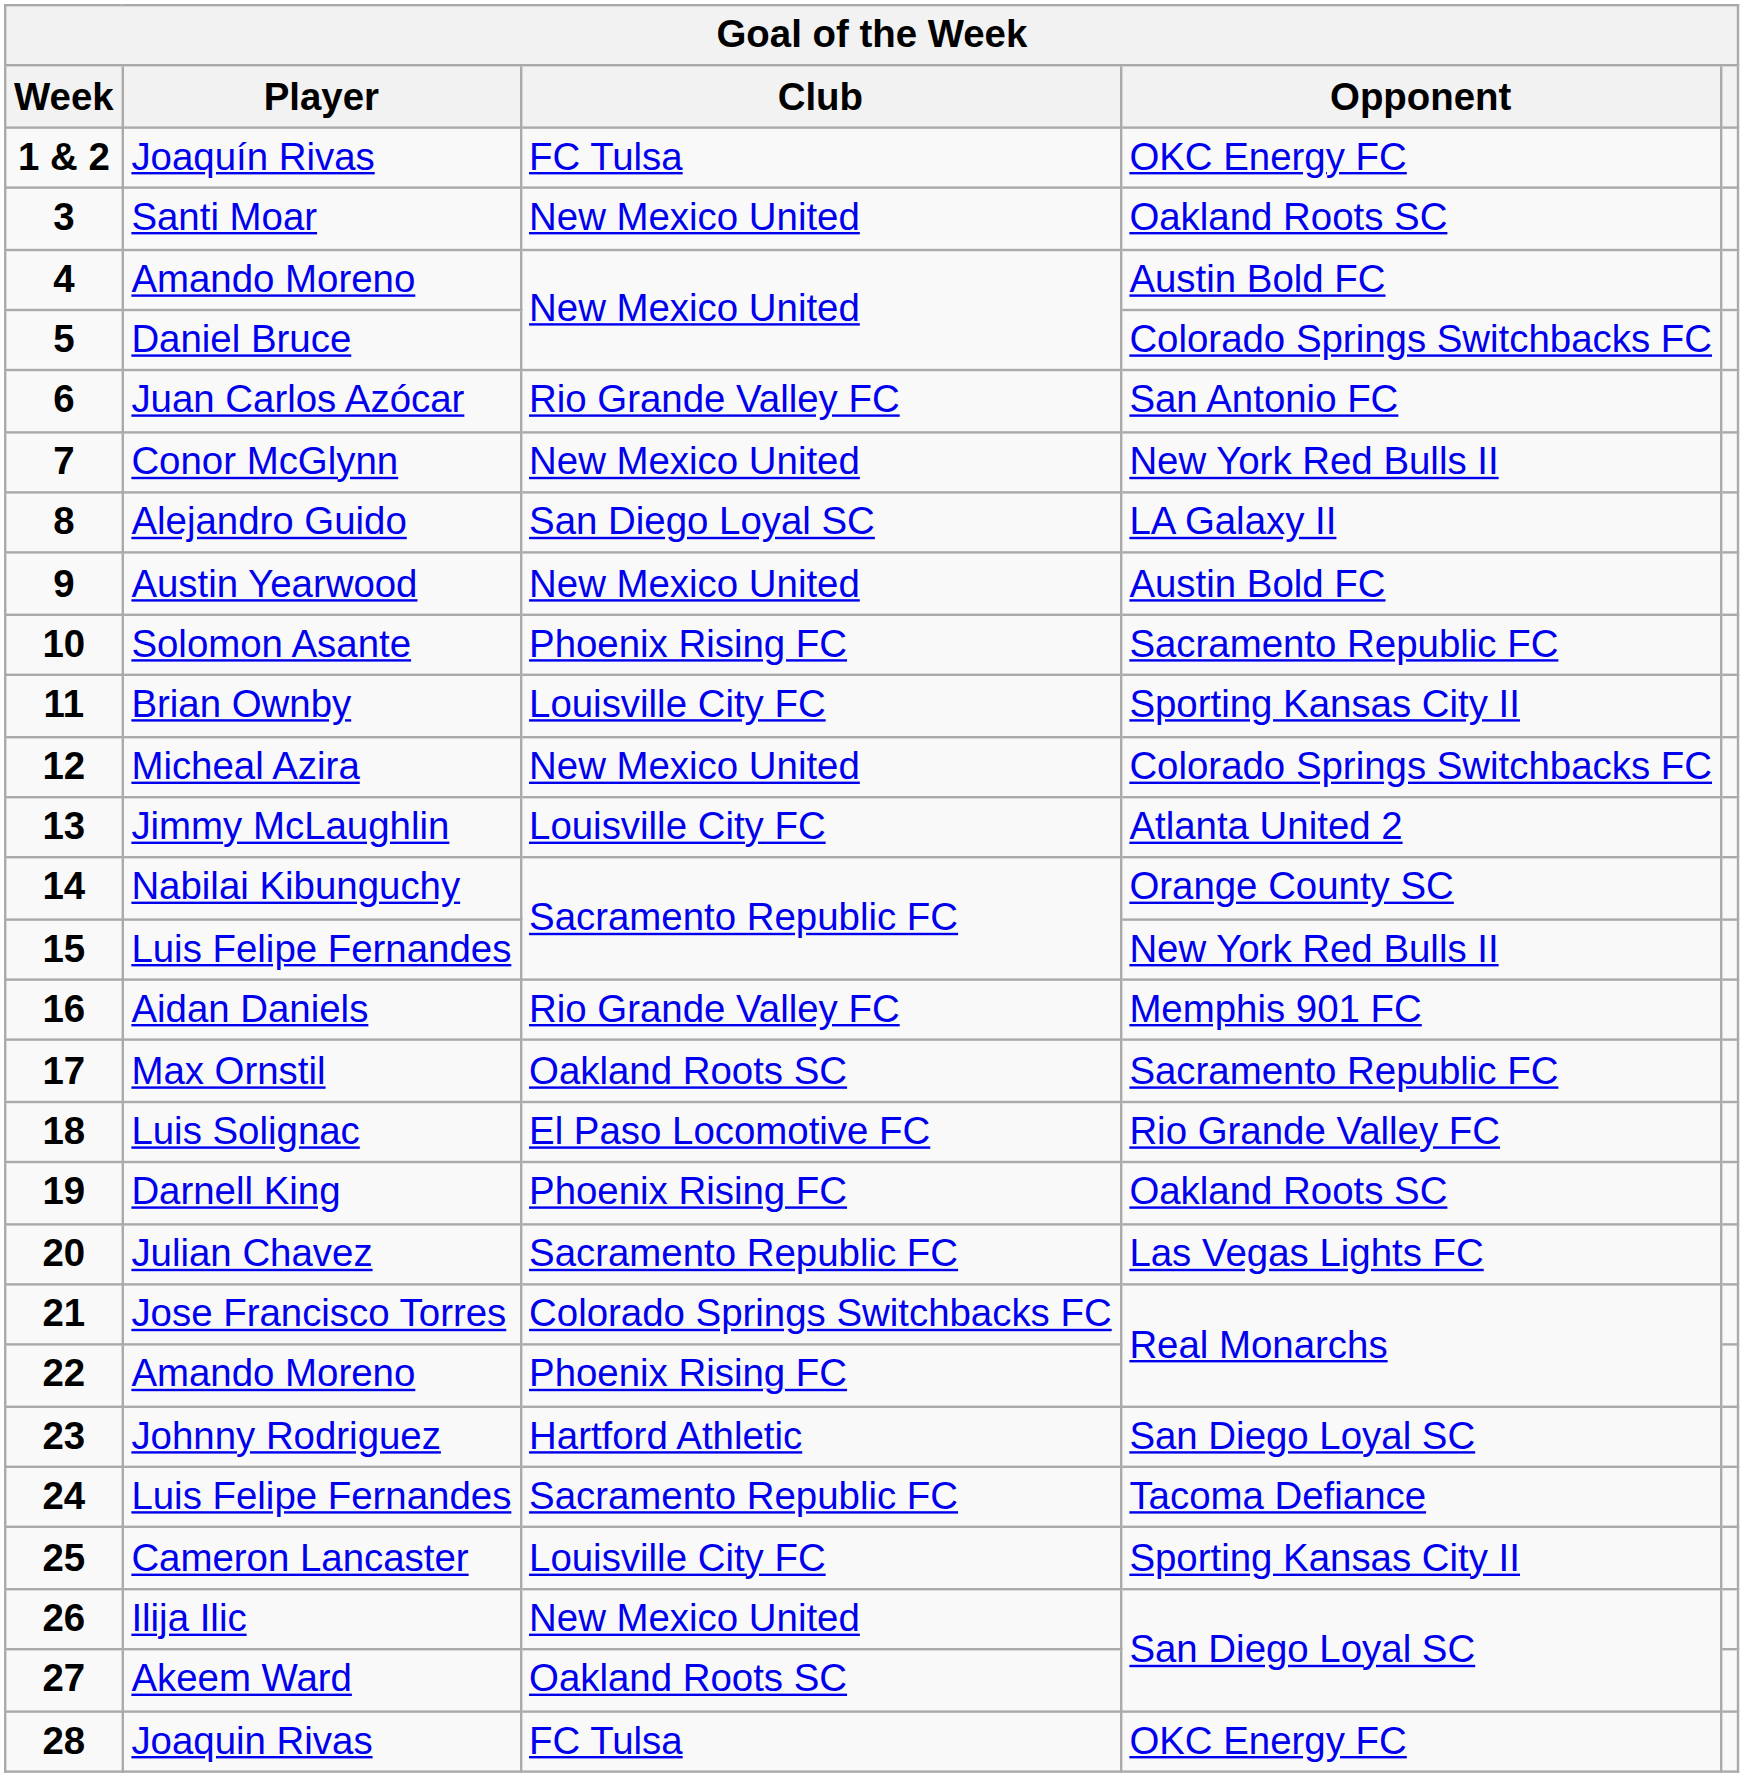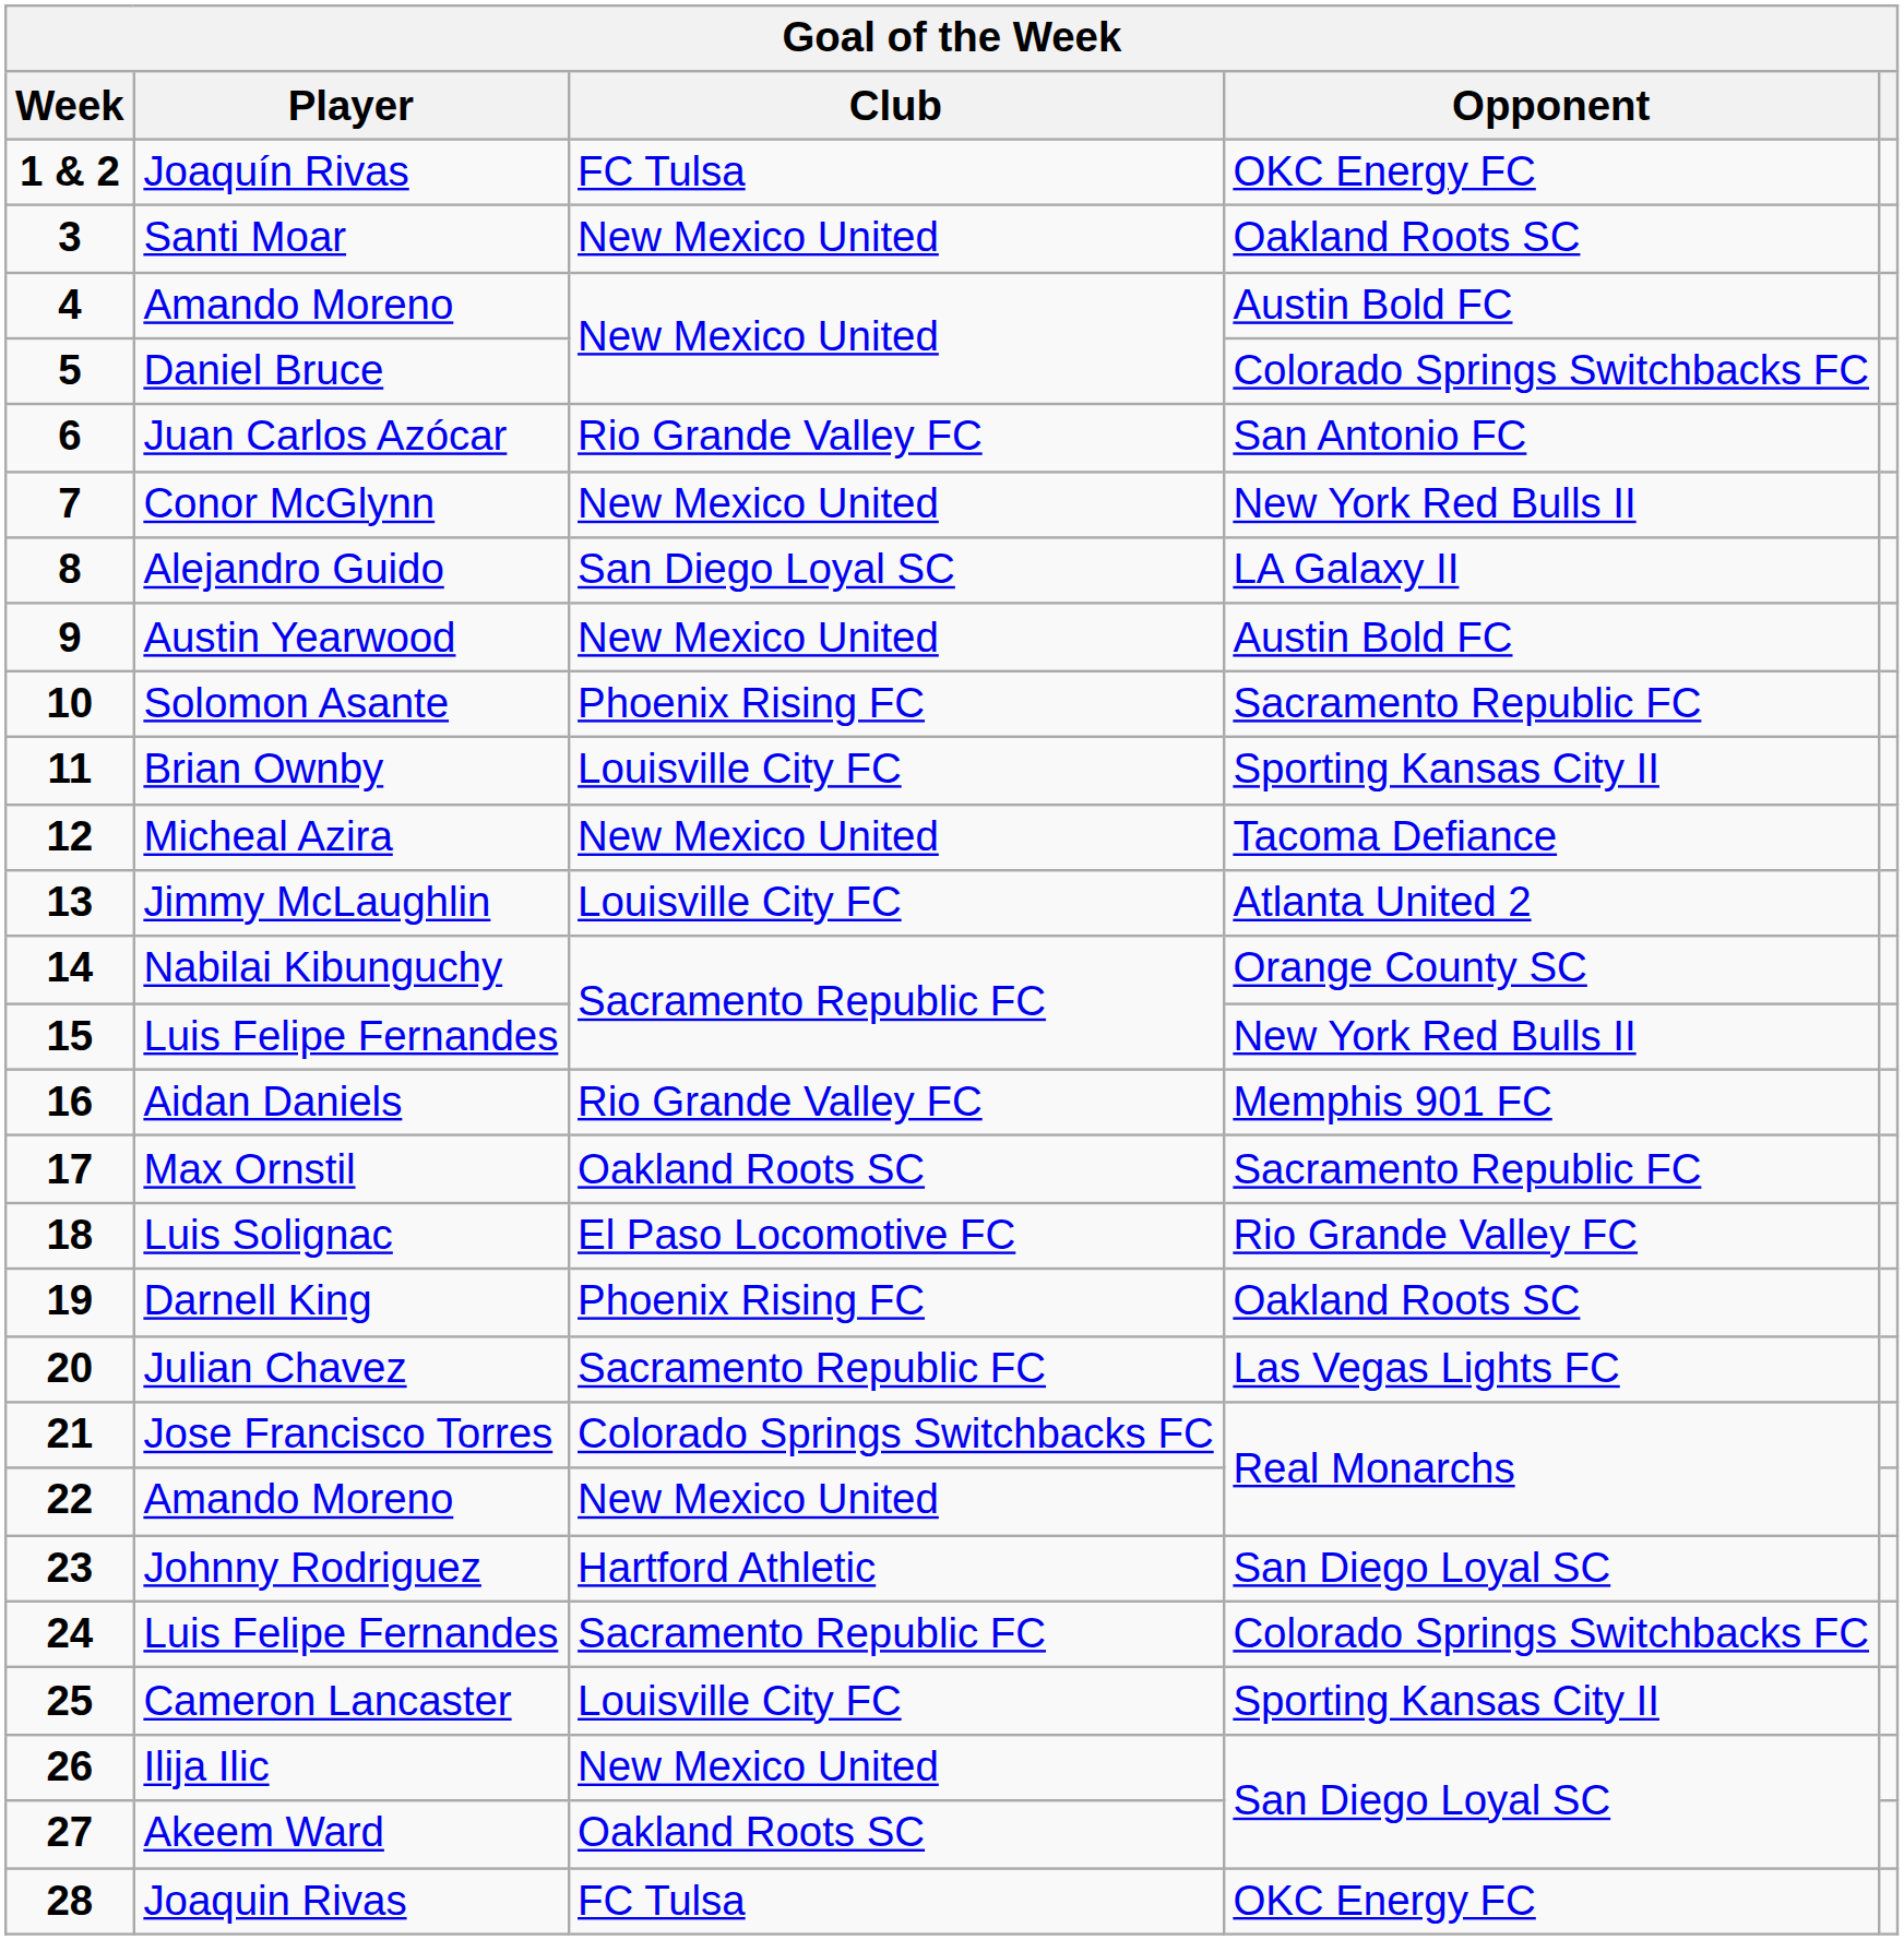Micheal Azira | Opponent: Colorado Springs Switchbacks FC -> Tacoma Defiance
22 / Amando Moreno | Club: Phoenix Rising FC -> New Mexico United
24 / Luis Felipe Fernandes | Opponent: Tacoma Defiance -> Colorado Springs Switchbacks FC
